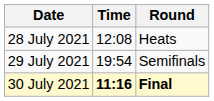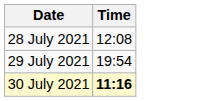- column: Round | Heats | Semifinals | Final
